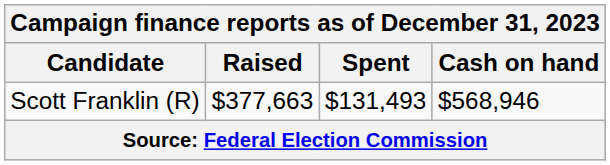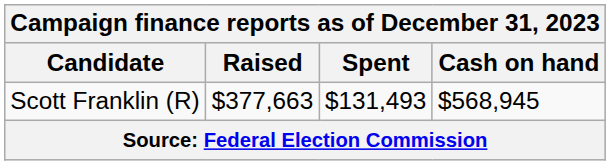Scott Franklin (R) | Cash on hand: $568,946 -> $568,945
